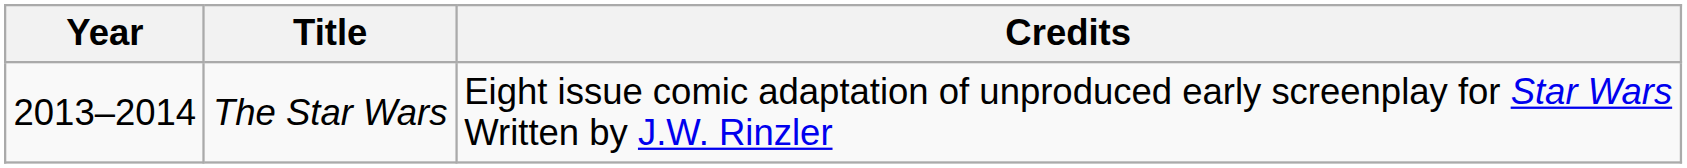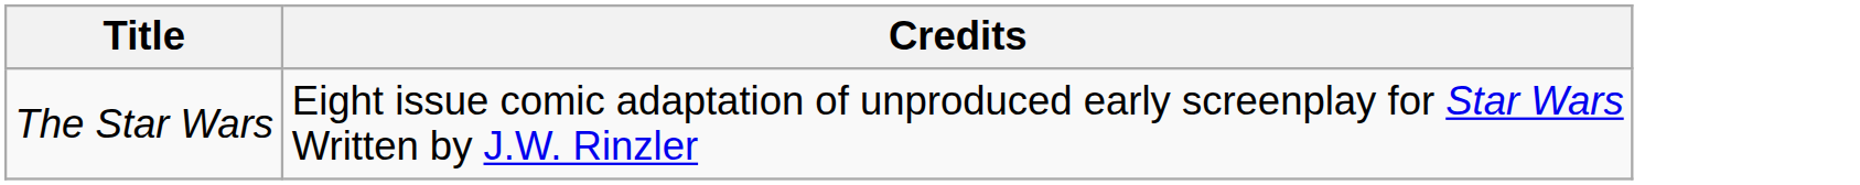- column: Year | 2013–2014
